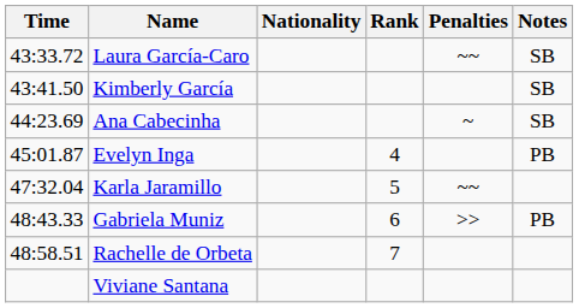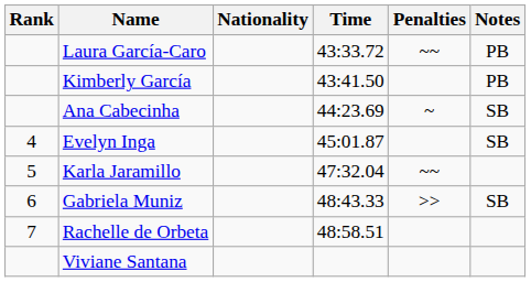columns swapped: Rank <-> Time
Laura García-Caro | Notes: SB -> PB
Kimberly García | Notes: SB -> PB
Evelyn Inga | Notes: PB -> SB
Gabriela Muniz | Notes: PB -> SB
